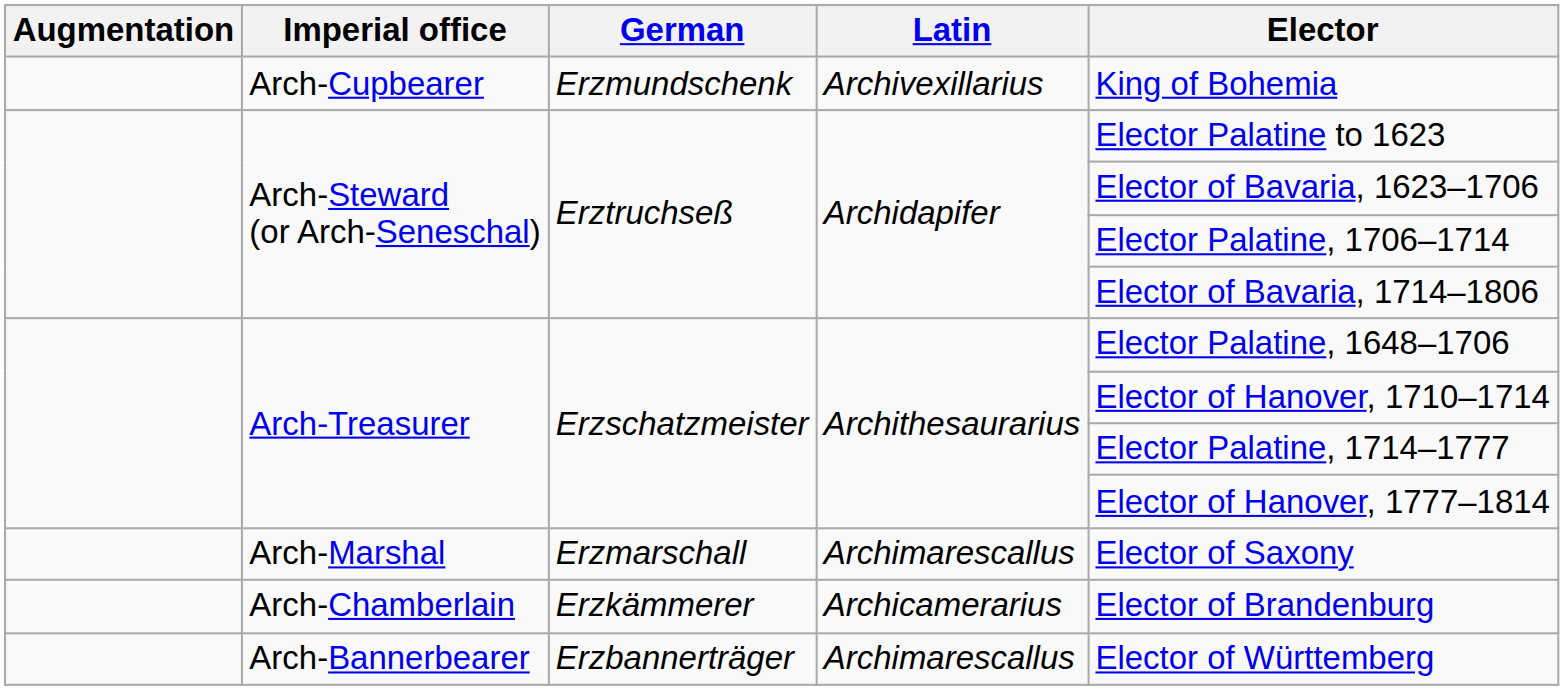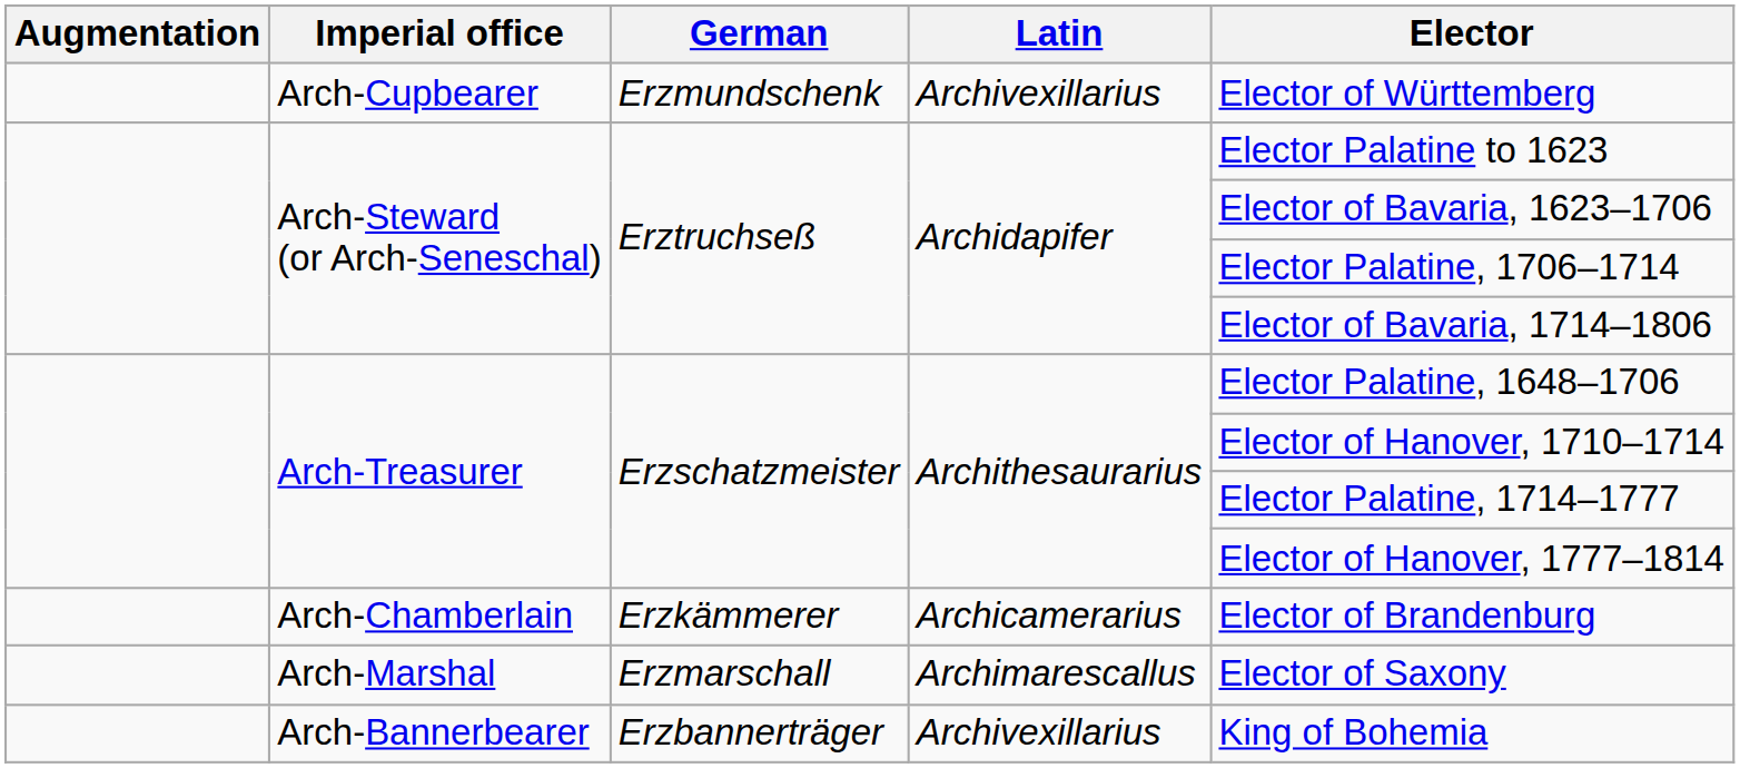Arch-Cupbearer | Elector: King of Bohemia -> Elector of Württemberg
rows swapped: Arch-Marshal <-> Arch-Chamberlain
Arch-Bannerbearer | Latin: Archimarescallus -> Archivexillarius
Arch-Bannerbearer | Elector: Elector of Württemberg -> King of Bohemia
